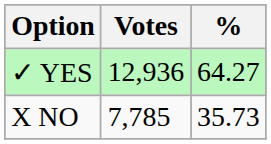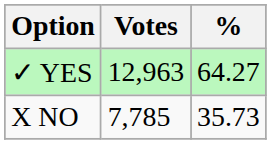✓ YES | Votes: 12,936 -> 12,963
